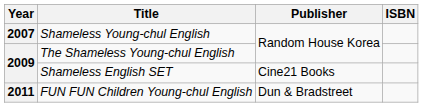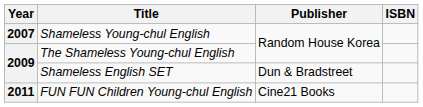Shameless English SET | Publisher: Cine21 Books -> Dun & Bradstreet
FUN FUN Children Young-chul English | Publisher: Dun & Bradstreet -> Cine21 Books
